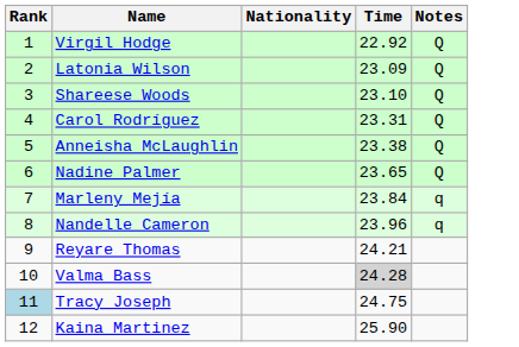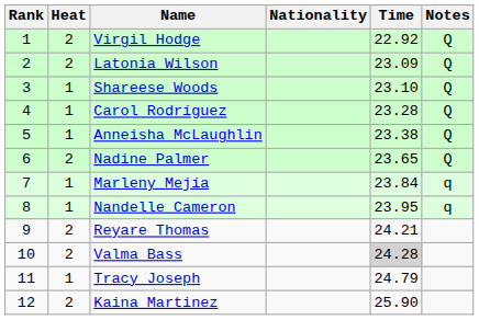+ column: Heat | 2 | 2 | 1 | 1 | 1 | 2 | 1 | 1 | 2 | 2 | 1 | 2
Carol Rodríguez | Time: 23.31 -> 23.28
Nandelle Cameron | Time: 23.96 -> 23.95
Tracy Joseph | Rank: lightblue background -> no background
Tracy Joseph | Time: 24.75 -> 24.79
